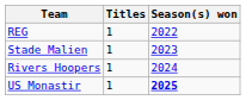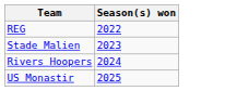- column: Titles | 1 | 1 | 1 | 1
US Monastir | Season(s) won: bold -> normal
